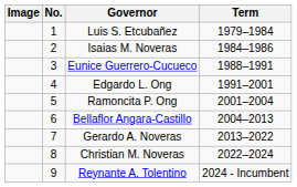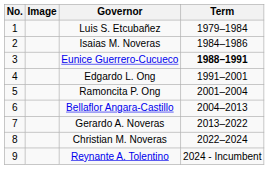columns swapped: No. <-> Image
Eunice Guerrero-Cucueco | Term: normal -> bold
